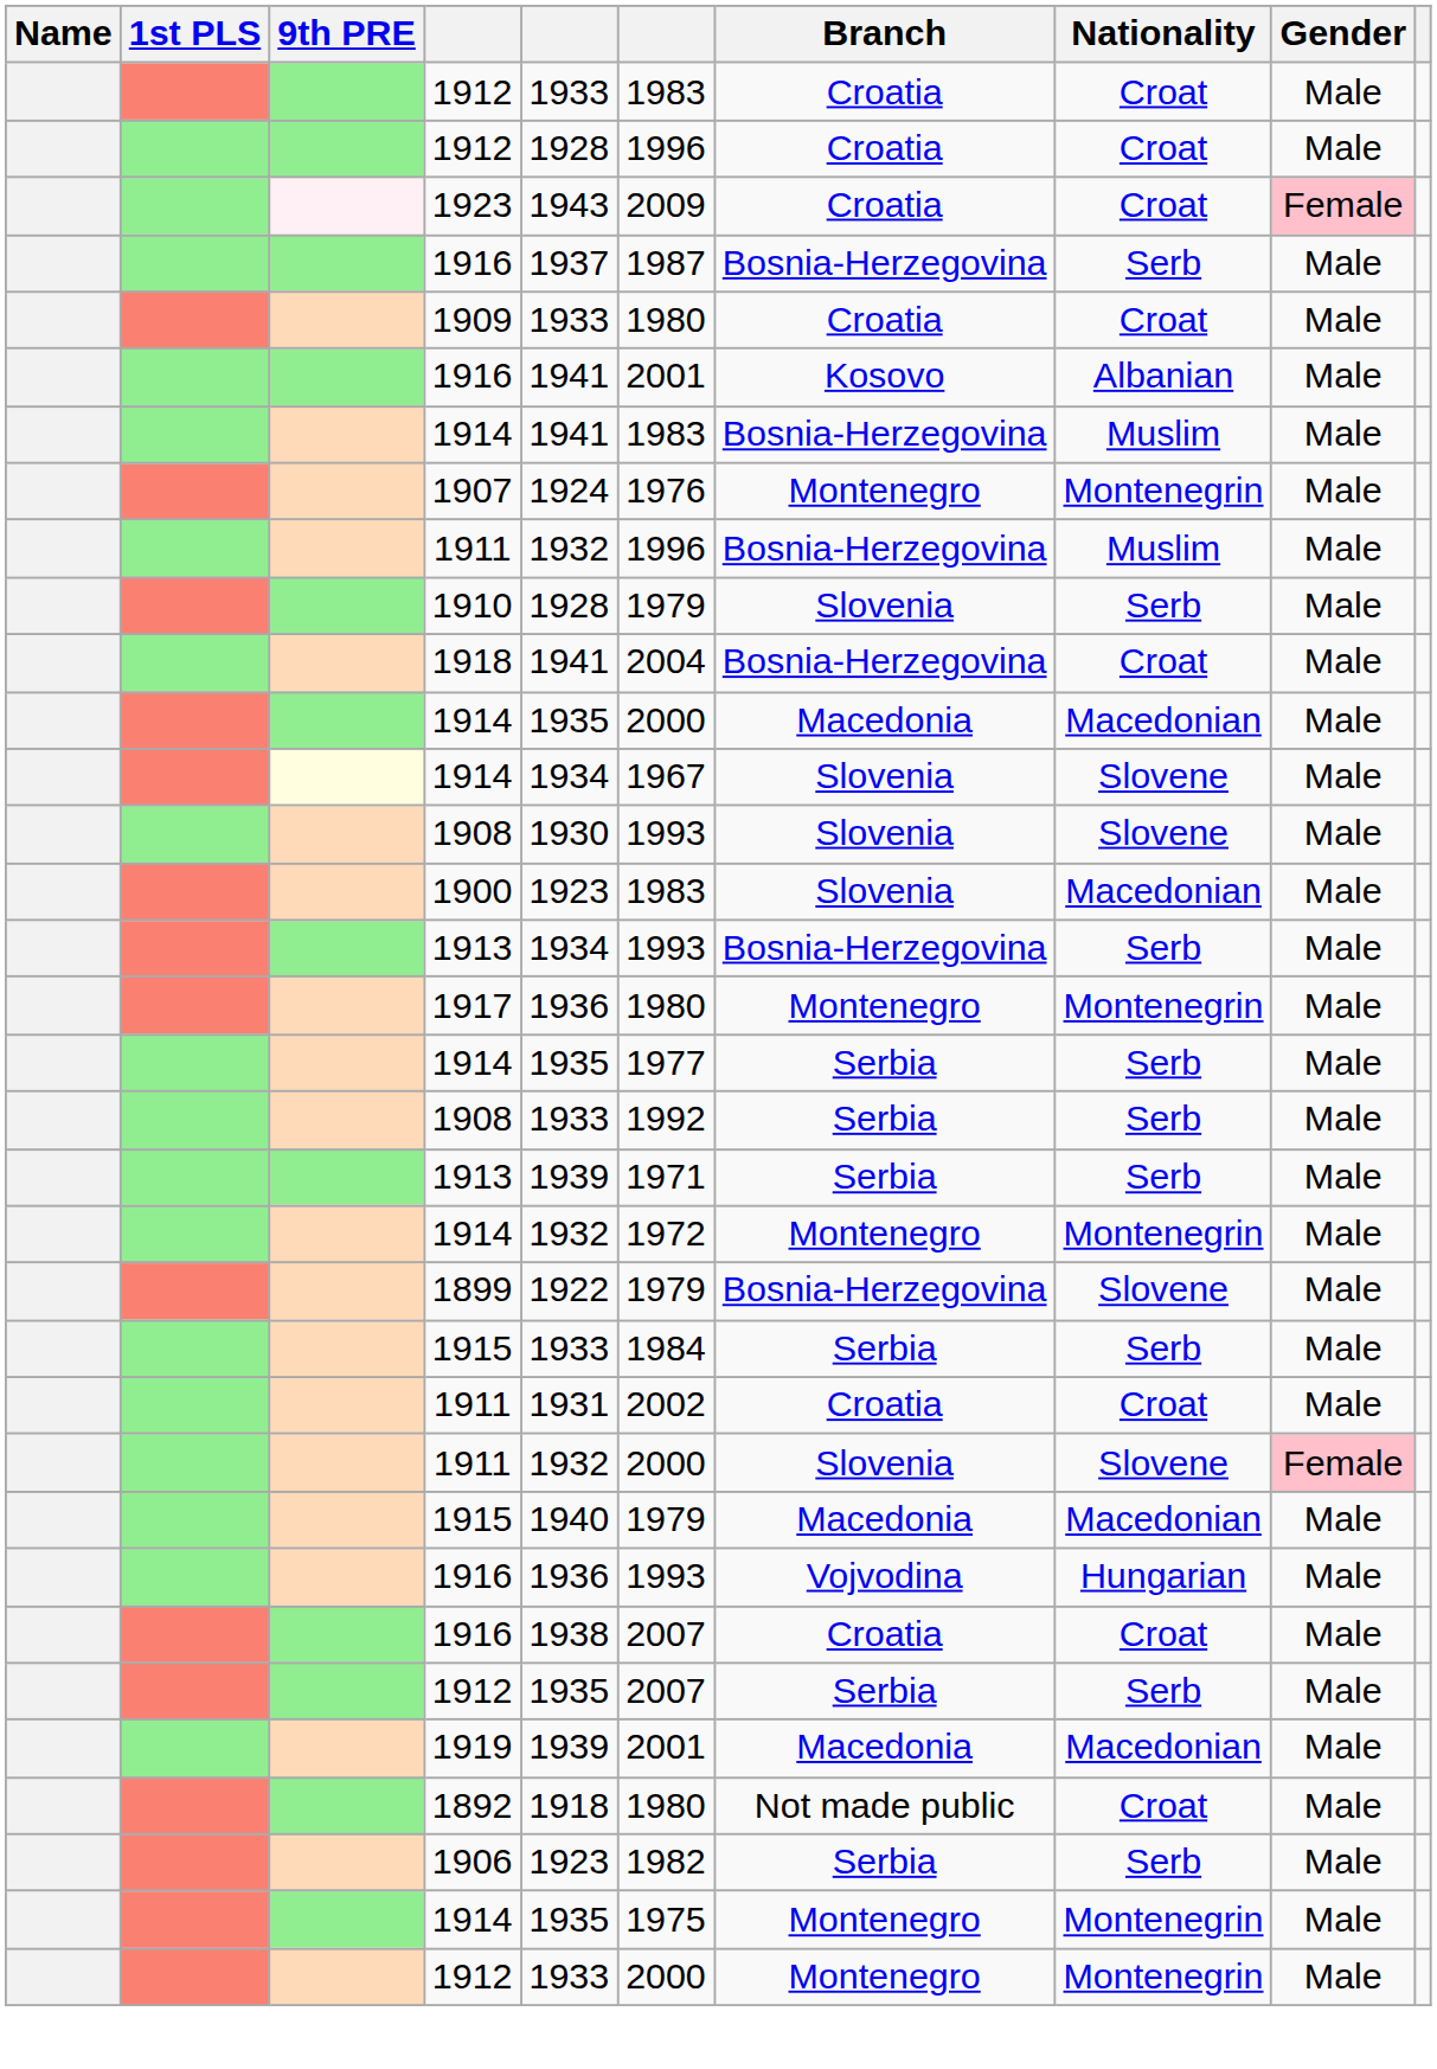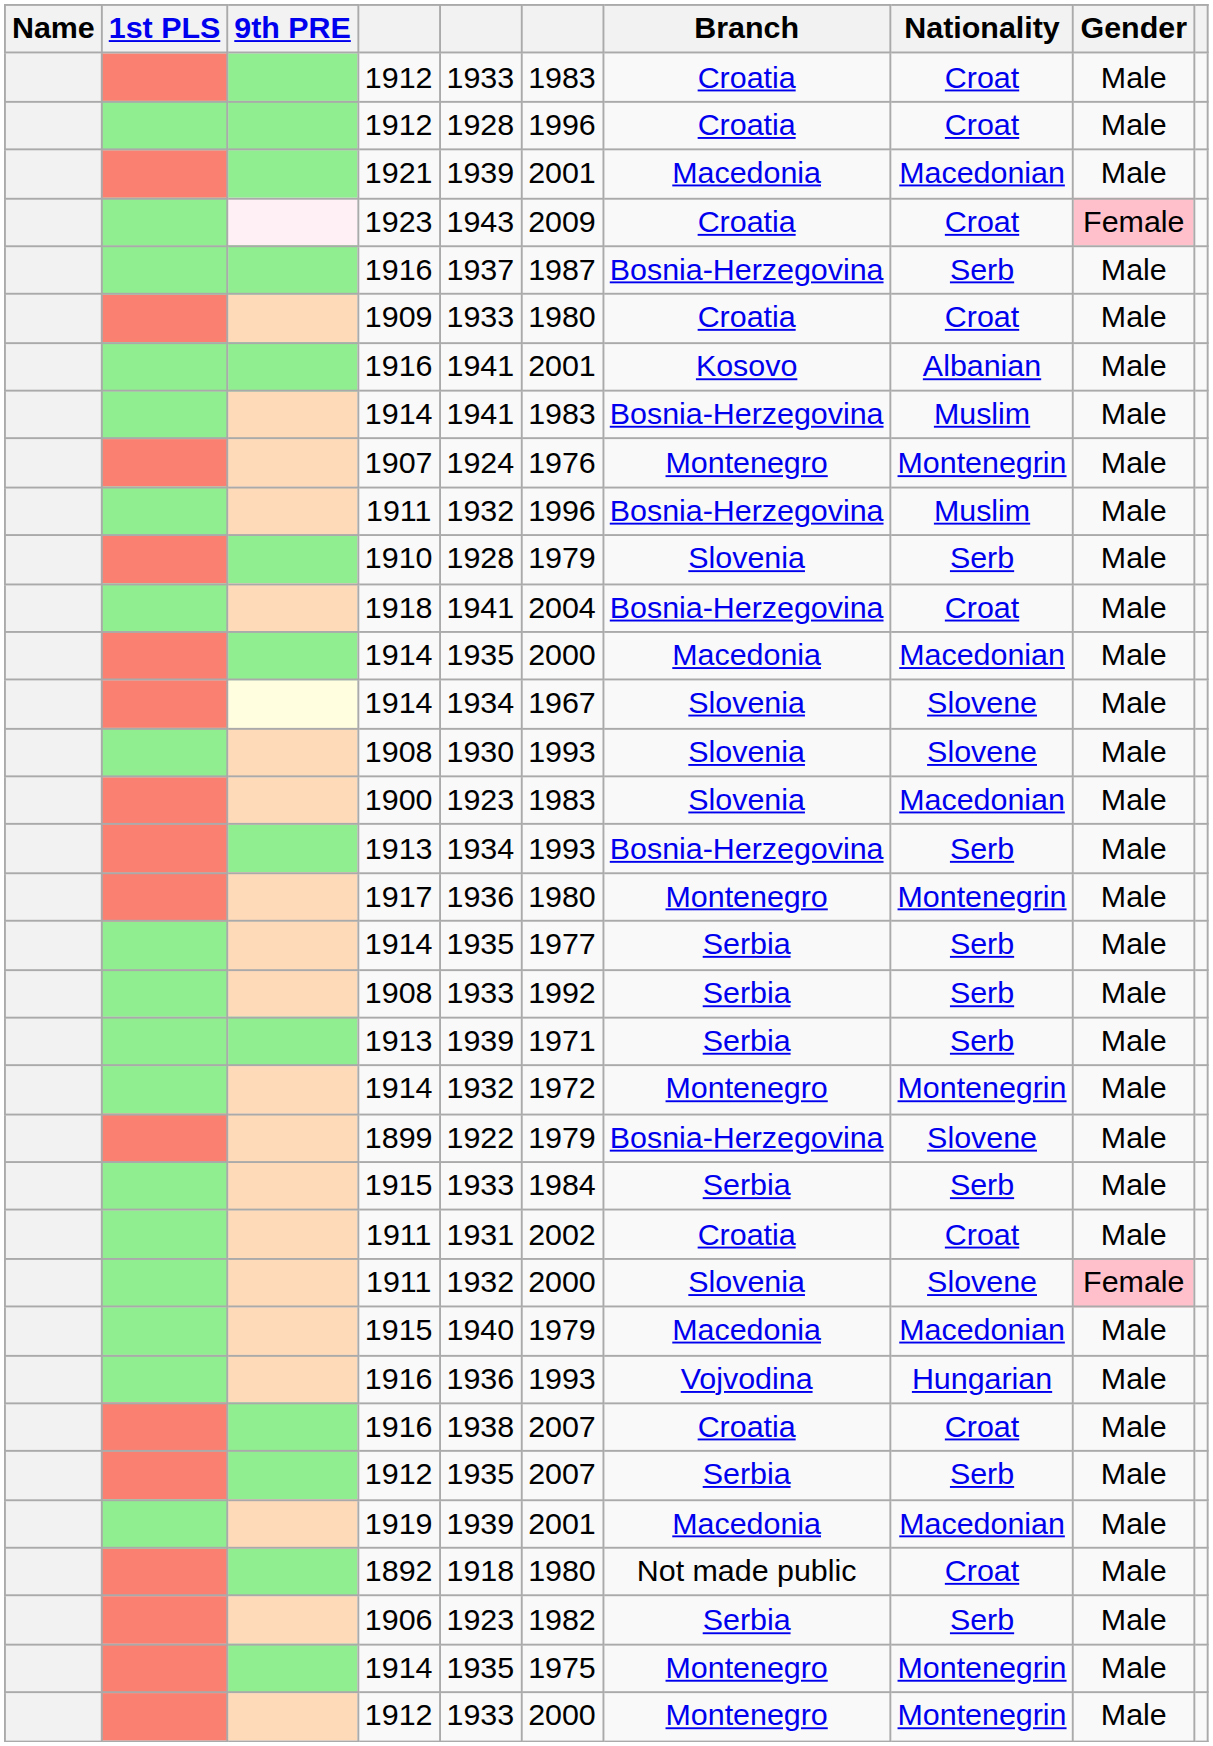+ row: 1921 | 1939 | 2001 | Macedonia | Macedonian | Male
